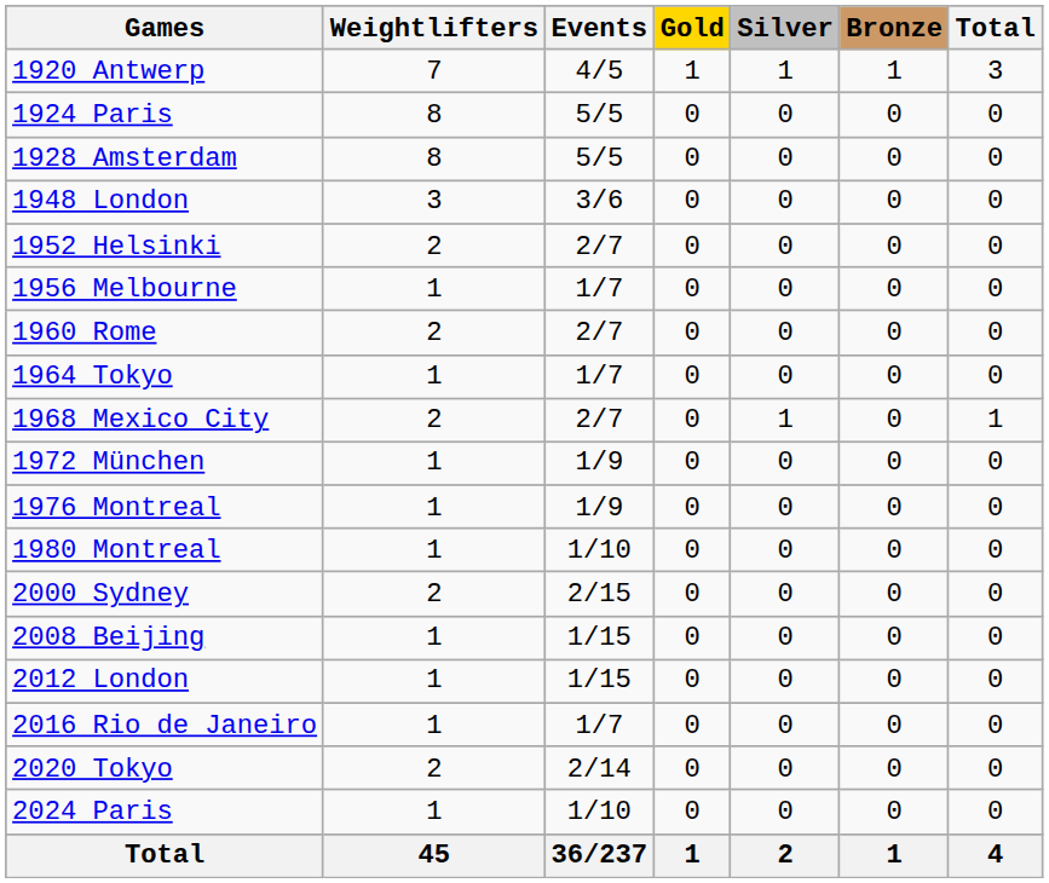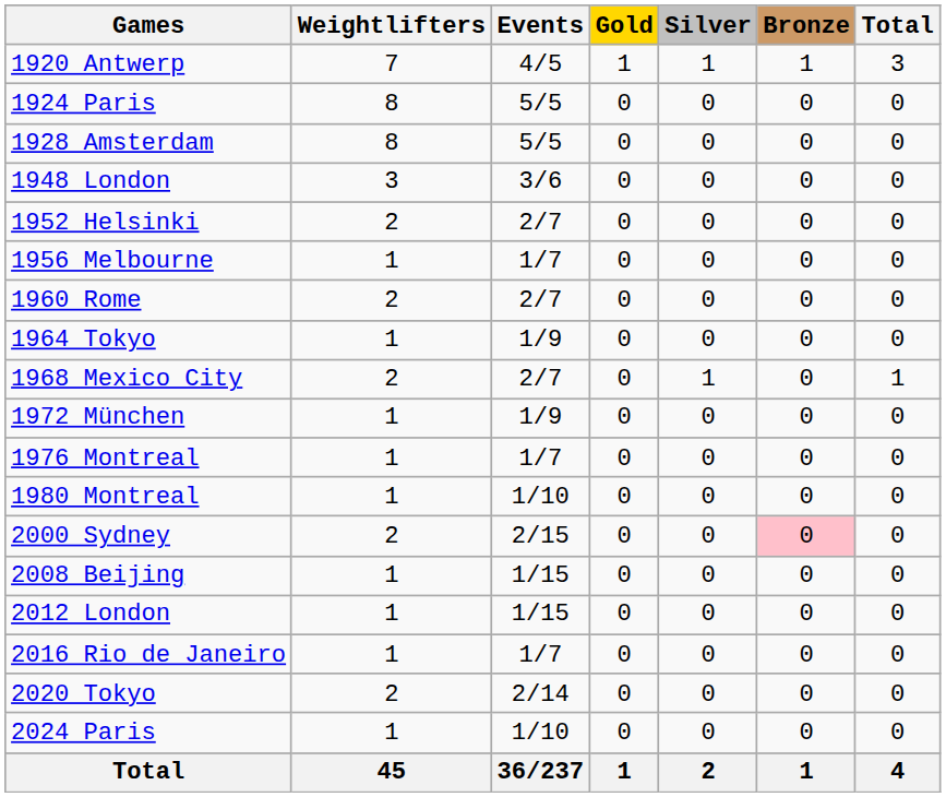1964 Tokyo | Events: 1/7 -> 1/9
1976 Montreal | Events: 1/9 -> 1/7
2000 Sydney | Bronze: no background -> pink background
